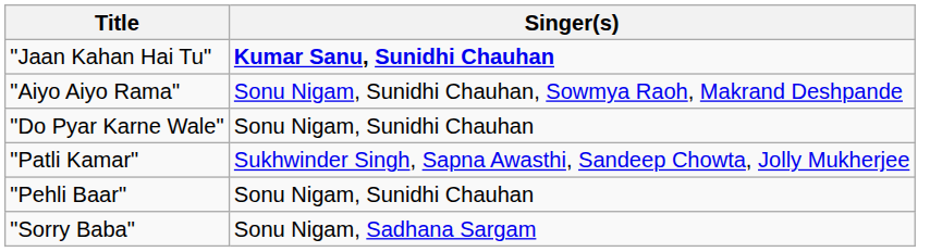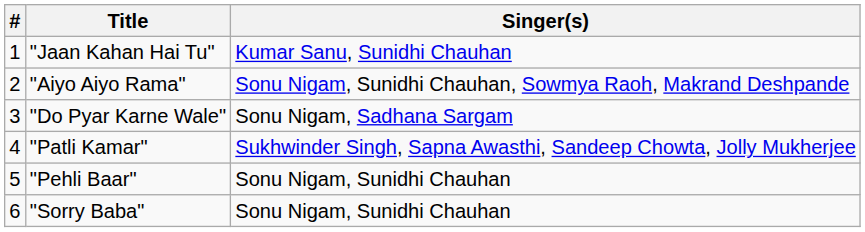+ column: # | 1 | 2 | 3 | 4 | 5 | 6
"Jaan Kahan Hai Tu" | Singer(s): bold -> normal
"Do Pyar Karne Wale" | Singer(s): Sonu Nigam, Sunidhi Chauhan -> Sonu Nigam, Sadhana Sargam
"Sorry Baba" | Singer(s): Sonu Nigam, Sadhana Sargam -> Sonu Nigam, Sunidhi Chauhan
